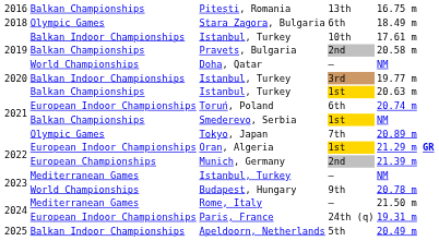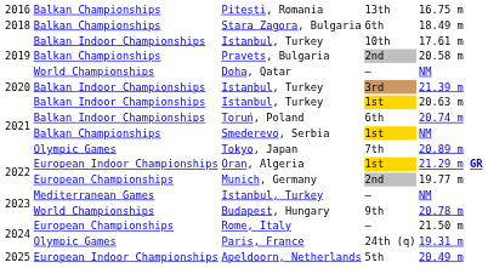Stara Zagora, Bulgaria | column 2: Olympic Games -> Balkan Championships
Istanbul, Turkey / 3rd | column 5: 19.77 m -> 21.39 m
Istanbul, Turkey / 1st | column 2: Balkan Championships -> Balkan Indoor Championships
Toruń, Poland | column 2: European Indoor Championships -> Balkan Indoor Championships
Munich, Germany | column 5: 21.39 m -> 19.77 m
Rome, Italy | column 2: Mediterranean Games -> European Championships
Paris, France | column 2: European Indoor Championships -> Olympic Games
Apeldoorn, Netherlands | column 2: Balkan Indoor Championships -> European Indoor Championships
